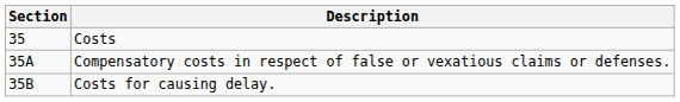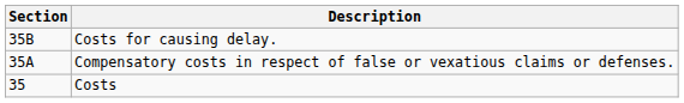rows swapped: Costs <-> Costs for causing delay.
